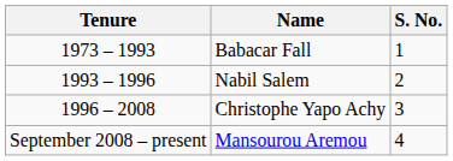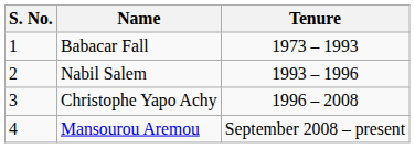columns swapped: S. No. <-> Tenure
